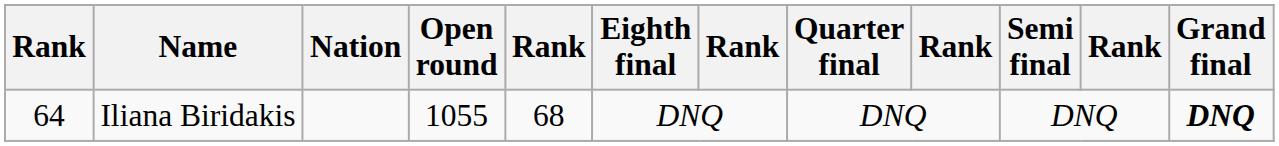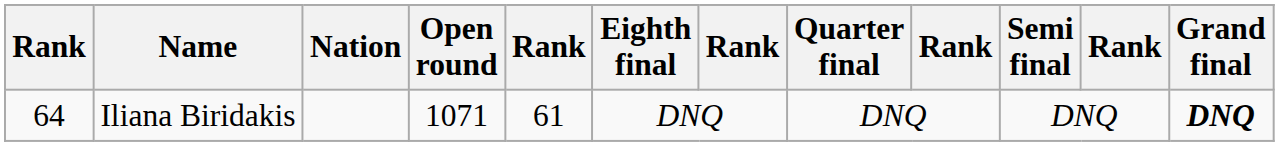Iliana Biridakis | Open round: 1055 -> 1071
Iliana Biridakis | column 5: 68 -> 61
